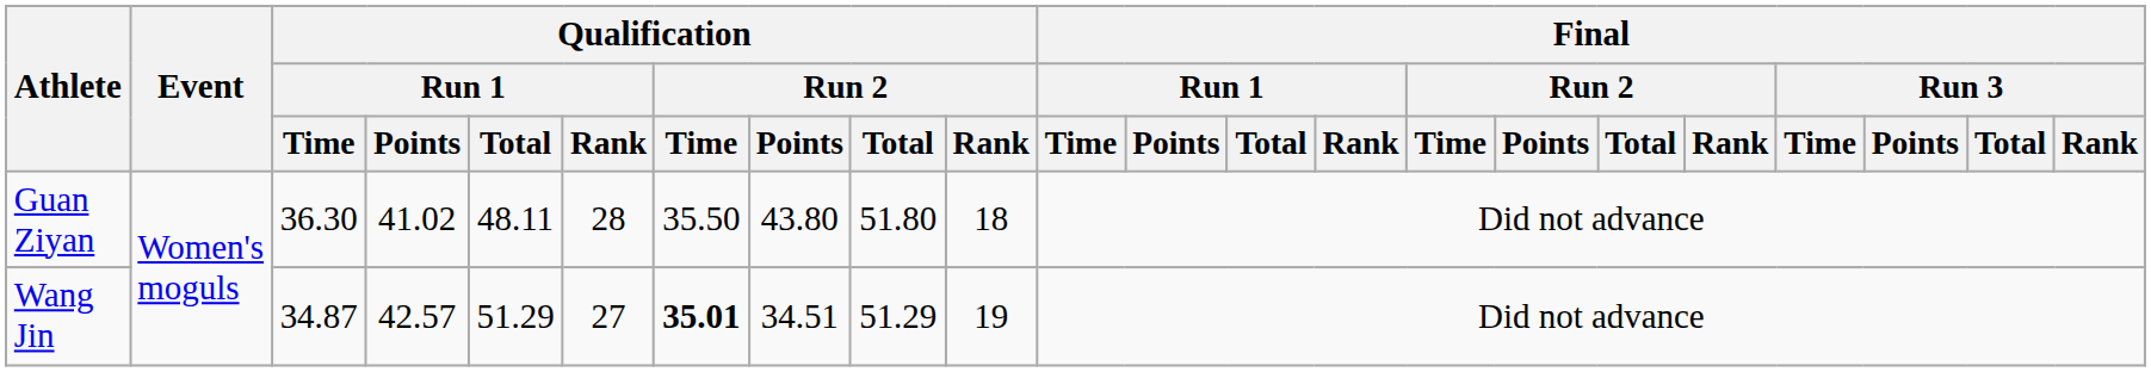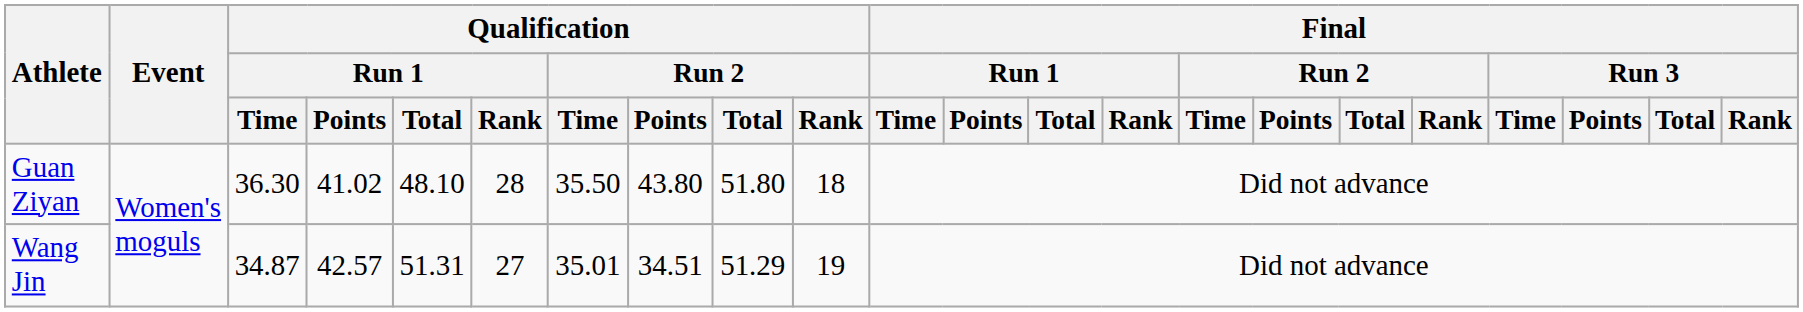Guan Ziyan | Qualification / Run 1 / Total: 48.11 -> 48.10
Wang Jin | Qualification / Run 1 / Total: 51.29 -> 51.31
Wang Jin | Qualification / Run 2 / Time: bold -> normal
